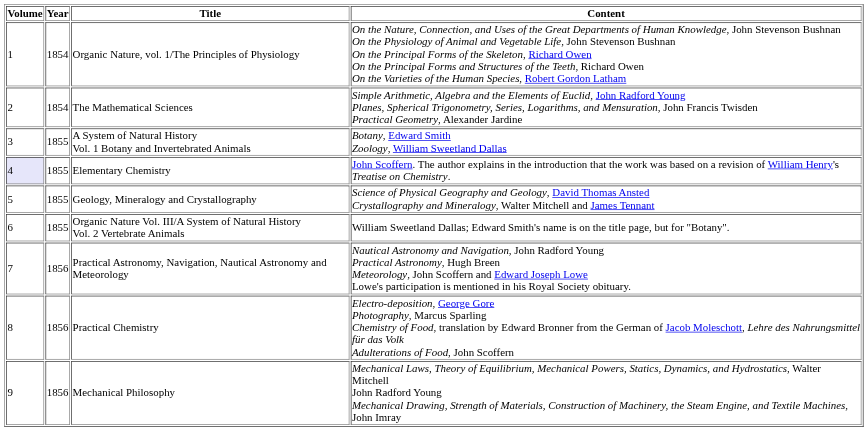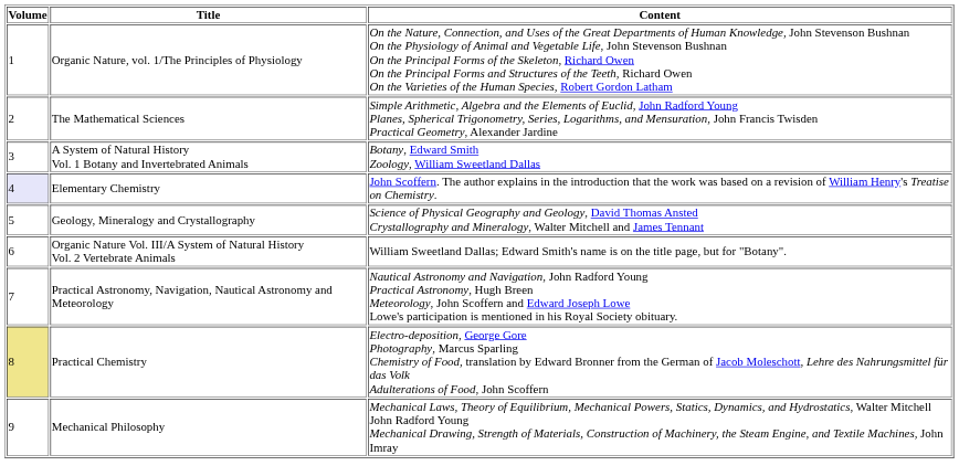- column: Year | 1854 | 1854 | 1855 | 1855 | 1855 | 1855 | 1856 | 1856 | 1856
Practical Chemistry | Volume: no background -> khaki background
